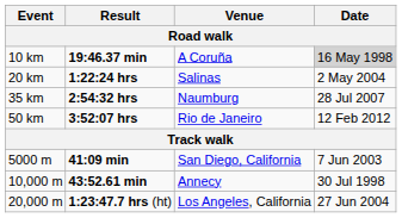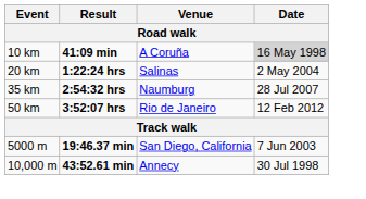10 km | Result: 19:46.37 min -> 41:09 min
5000 m | Result: 41:09 min -> 19:46.37 min
- row: 20,000 m | 1:23:47.7 hrs (ht) | Los Angeles, California | 27 Jun 2004
